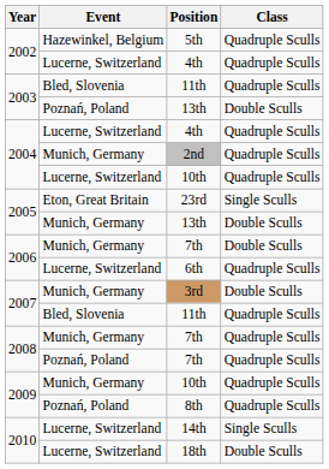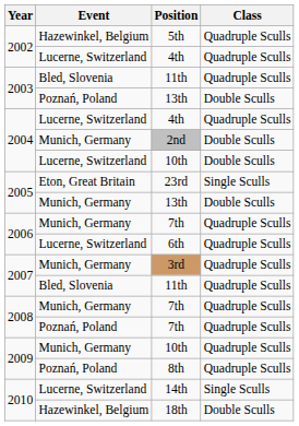2nd | Class: Quadruple Sculls -> Double Sculls
2004 / 10th | Class: Quadruple Sculls -> Double Sculls
2006 / 7th | Class: Double Sculls -> Quadruple Sculls
3rd | Class: Double Sculls -> Quadruple Sculls
18th | Event: Lucerne, Switzerland -> Hazewinkel, Belgium
